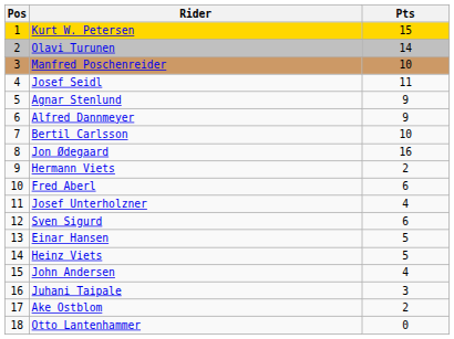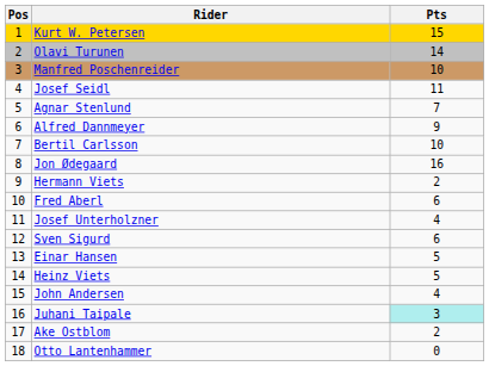Agnar Stenlund | Pts: 9 -> 7
Juhani Taipale | Pts: no background -> paleturquoise background
